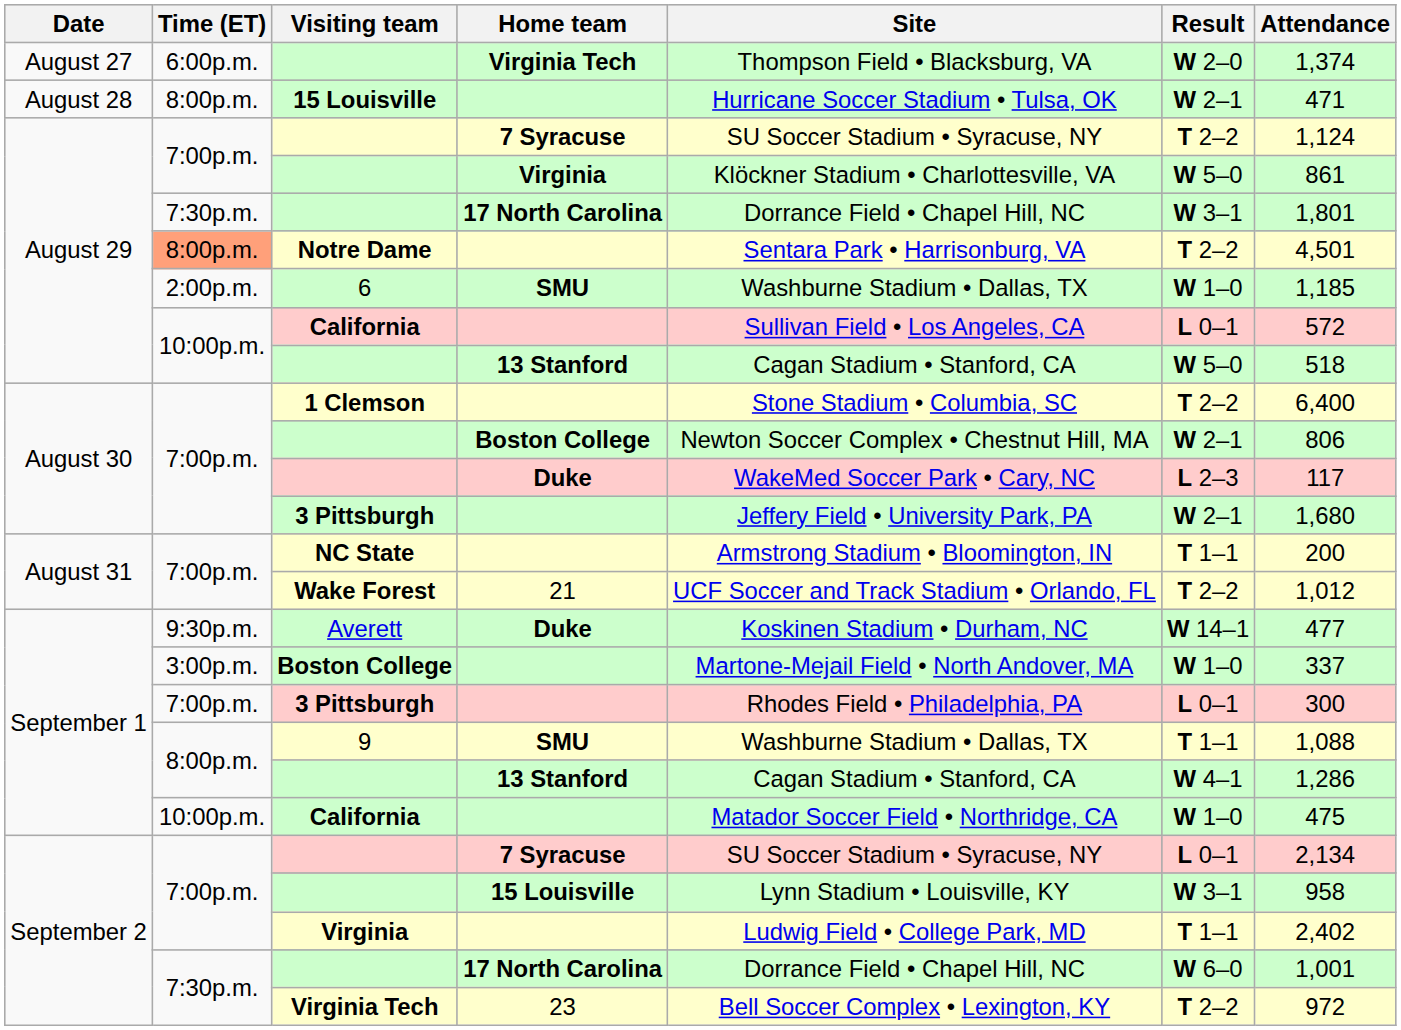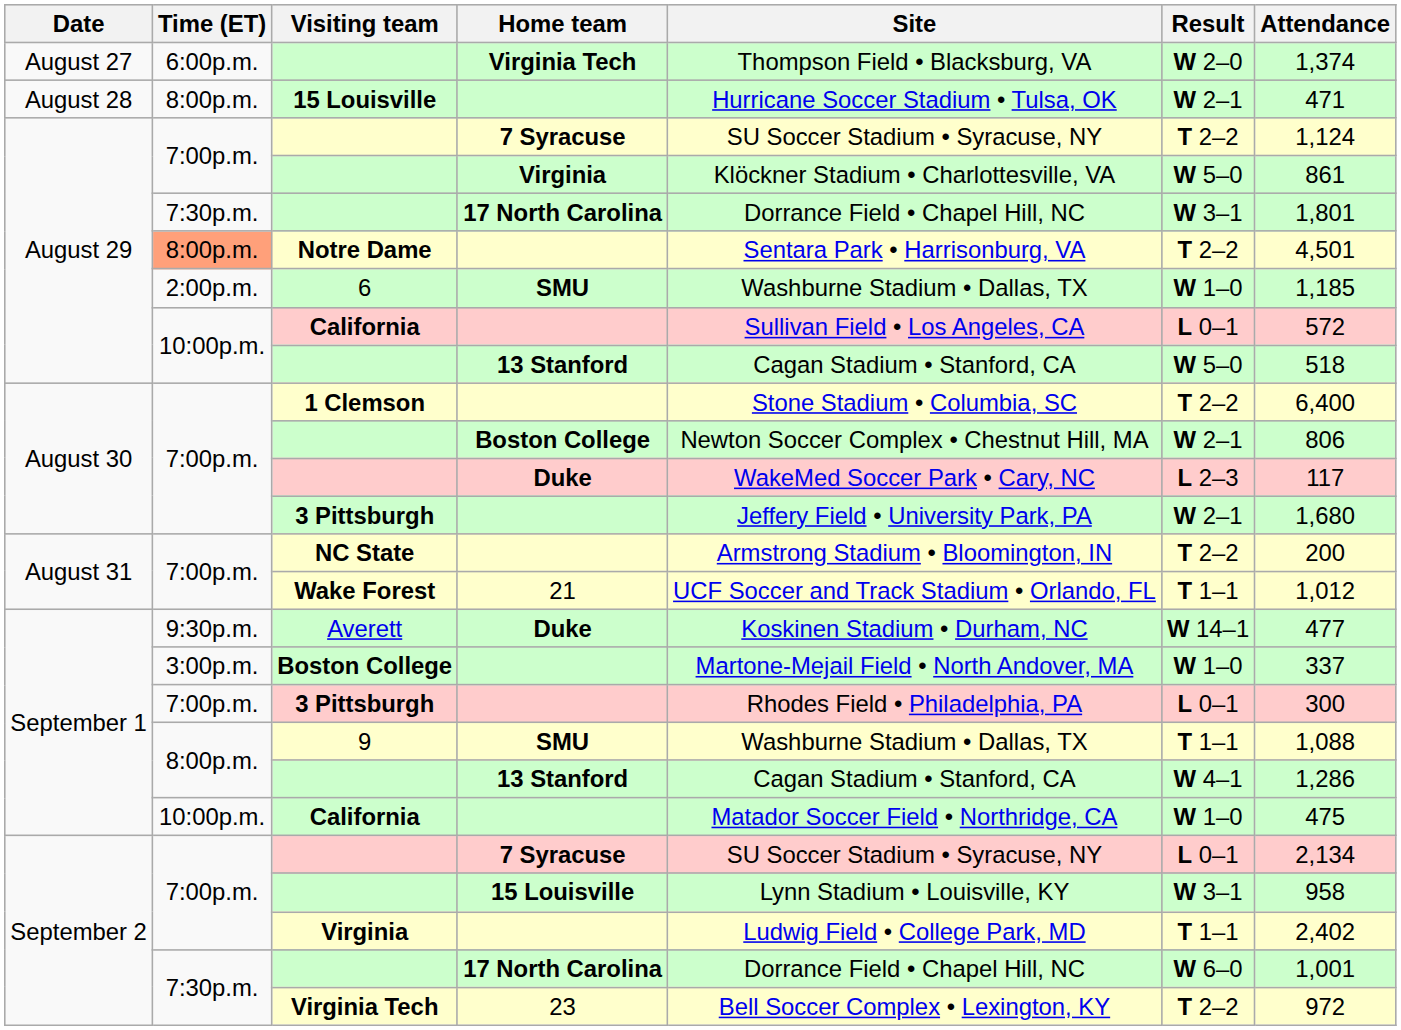NC State | Result: T 1–1 -> T 2–2
Wake Forest | Result: T 2–2 -> T 1–1
